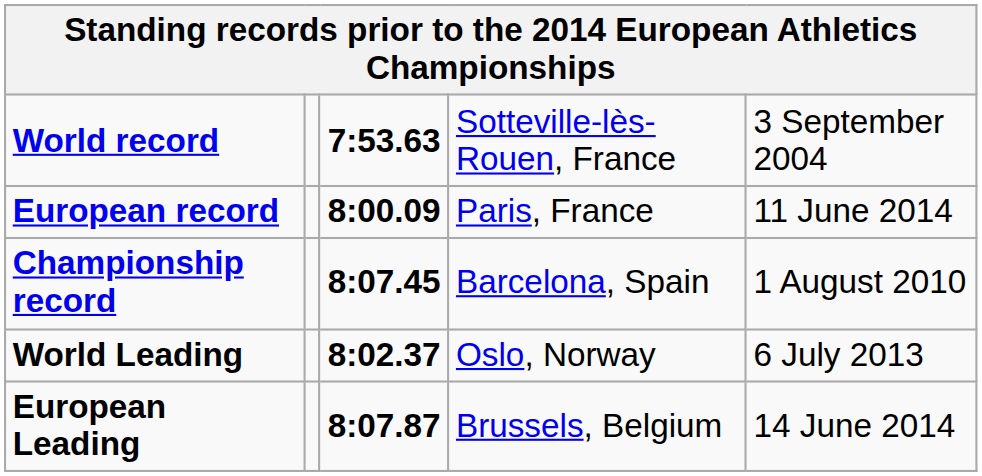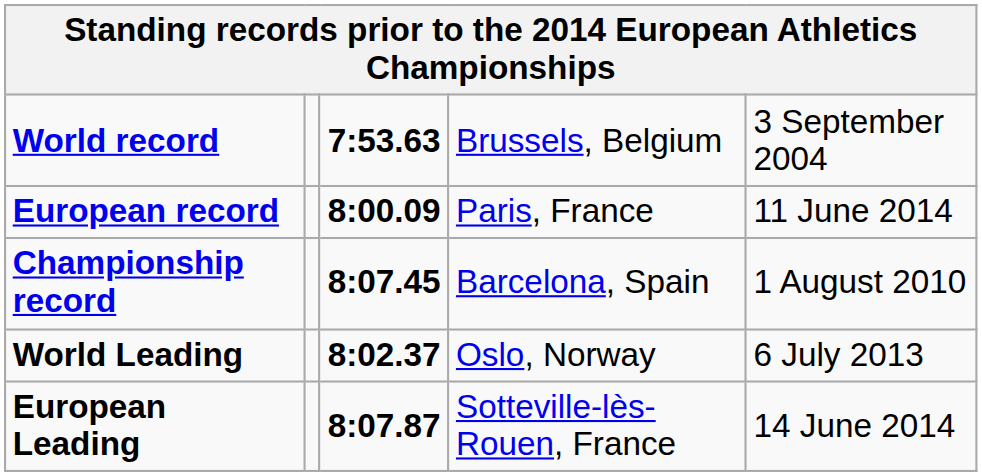World record | column 4: Sotteville-lès-Rouen, France -> Brussels, Belgium
European Leading | column 4: Brussels, Belgium -> Sotteville-lès-Rouen, France
